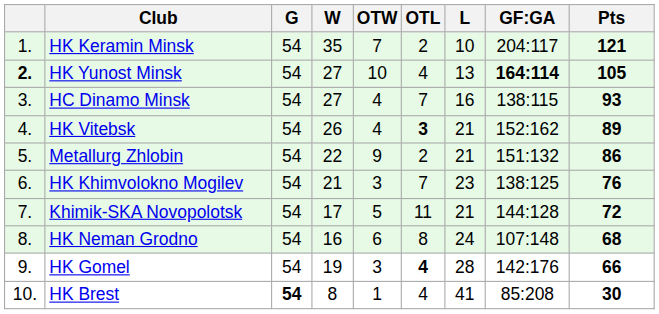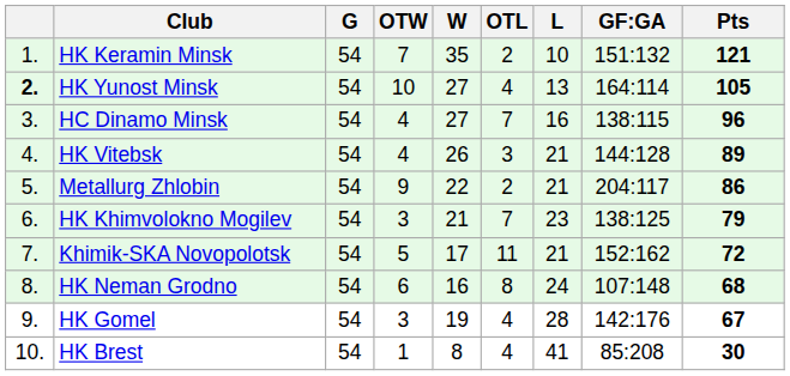columns swapped: W <-> OTW
HK Keramin Minsk | GF:GA: 204:117 -> 151:132
HK Yunost Minsk | GF:GA: bold -> normal
HC Dinamo Minsk | Pts: 93 -> 96
HK Vitebsk | OTL: bold -> normal
HK Vitebsk | GF:GA: 152:162 -> 144:128
Metallurg Zhlobin | GF:GA: 151:132 -> 204:117
HK Khimvolokno Mogilev | Pts: 76 -> 79
Khimik-SKA Novopolotsk | GF:GA: 144:128 -> 152:162
HK Gomel | OTL: bold -> normal
HK Gomel | Pts: 66 -> 67
HK Brest | G: bold -> normal
